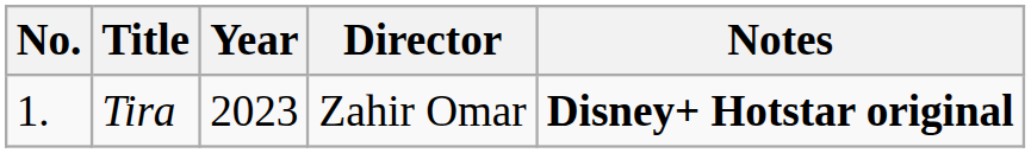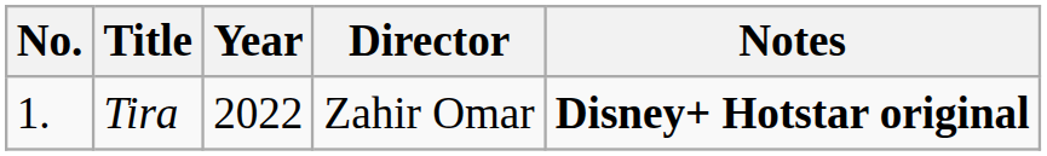Tira | Year: 2023 -> 2022
